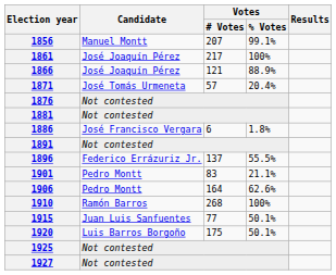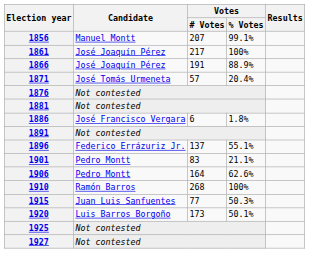1866 | Votes / # Votes: 121 -> 191
1896 | Votes / % Votes: 55.5% -> 55.1%
1915 | Votes / % Votes: 50.1% -> 50.3%
1920 | Votes / # Votes: 175 -> 173
